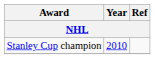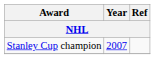Stanley Cup champion | Year: 2010 -> 2007
